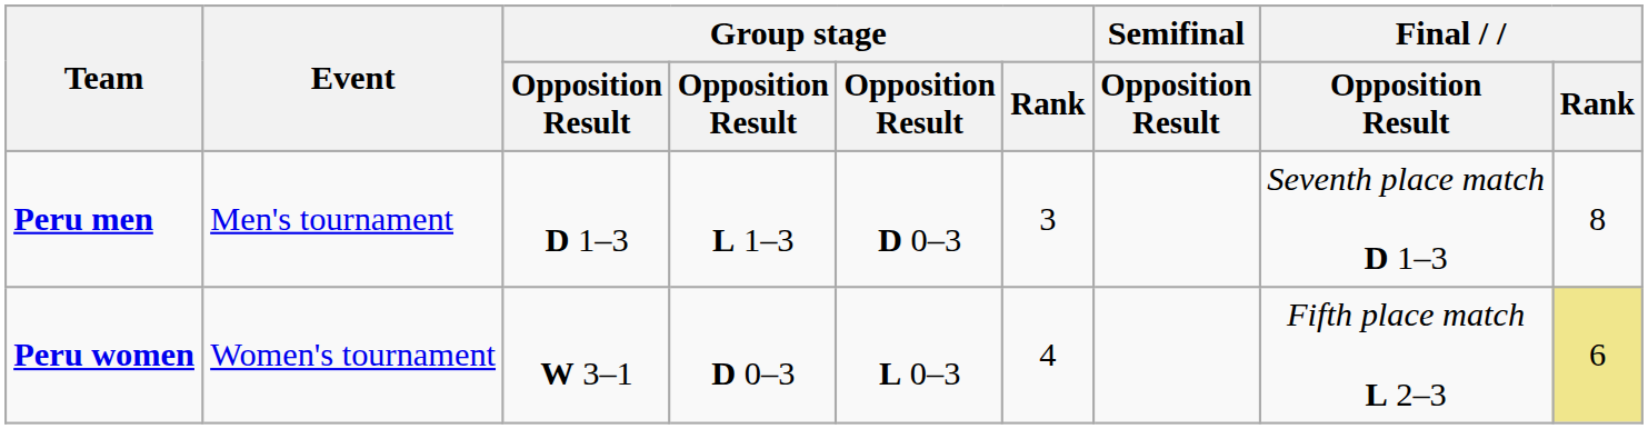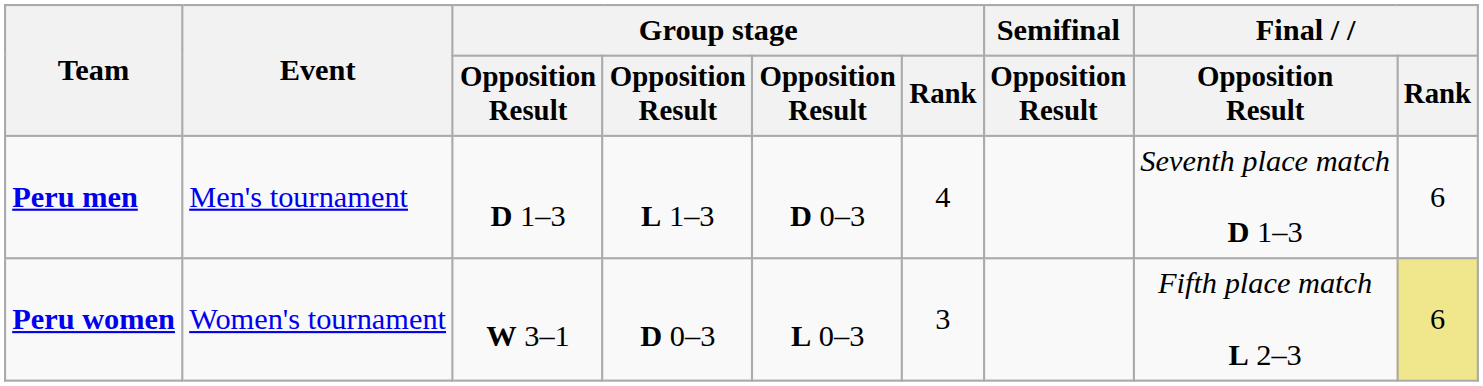Peru men | Group stage / Rank: 3 -> 4
Peru men | Final / Rank: 8 -> 6
Peru women | Group stage / Rank: 4 -> 3
